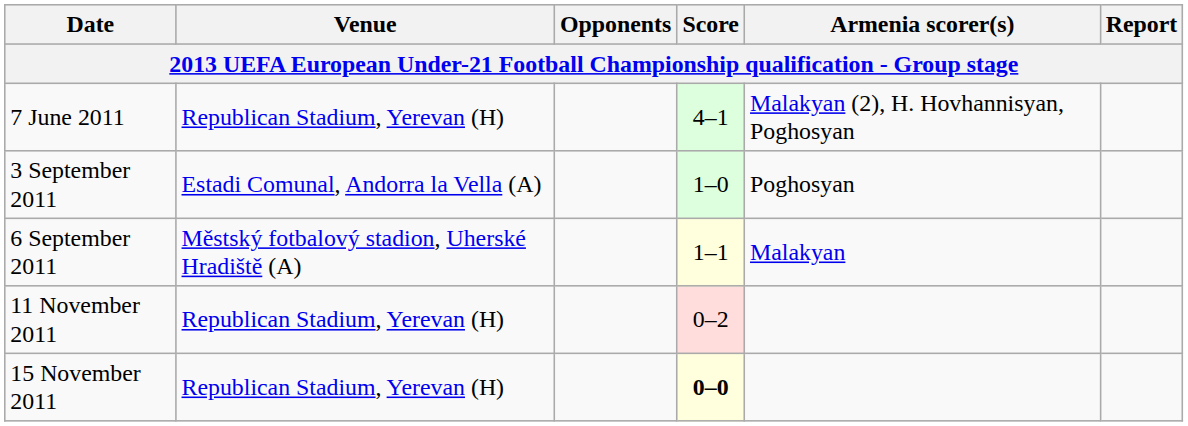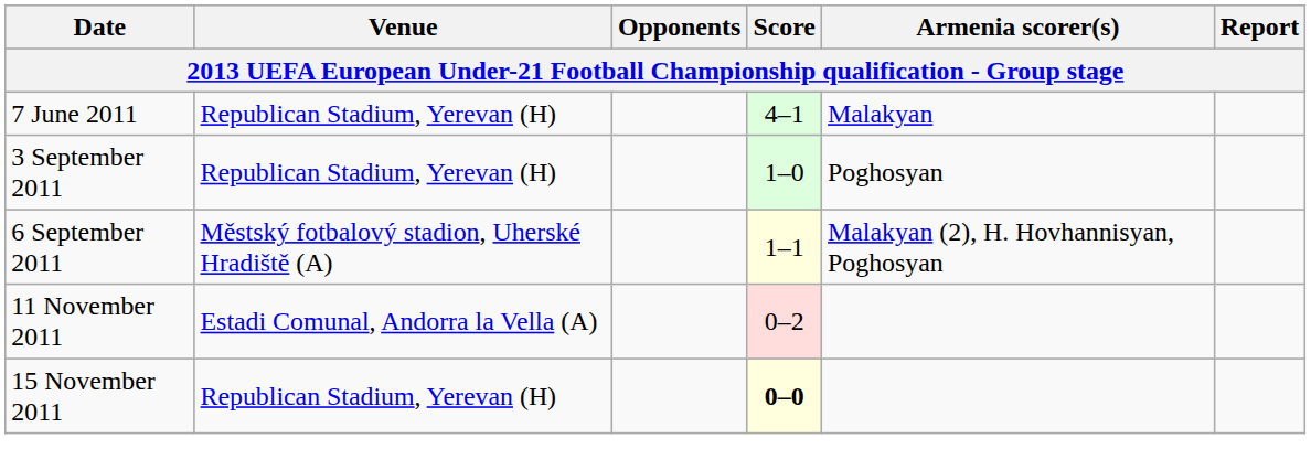7 June 2011 | Armenia scorer(s): Malakyan (2), H. Hovhannisyan, Poghosyan -> Malakyan
3 September 2011 | Venue: Estadi Comunal, Andorra la Vella (A) -> Republican Stadium, Yerevan (H)
6 September 2011 | Armenia scorer(s): Malakyan -> Malakyan (2), H. Hovhannisyan, Poghosyan
11 November 2011 | Venue: Republican Stadium, Yerevan (H) -> Estadi Comunal, Andorra la Vella (A)
